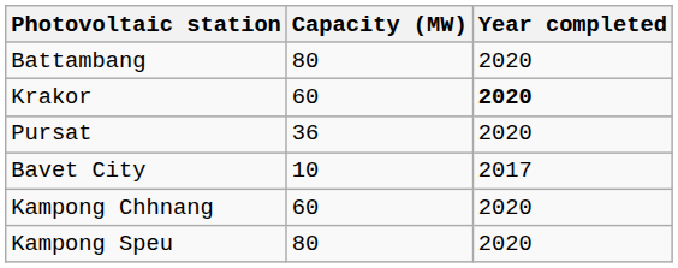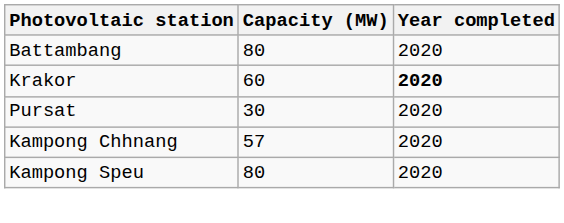Pursat | Capacity (MW): 36 -> 30
- row: Bavet City | 10 | 2017
Kampong Chhnang | Capacity (MW): 60 -> 57
